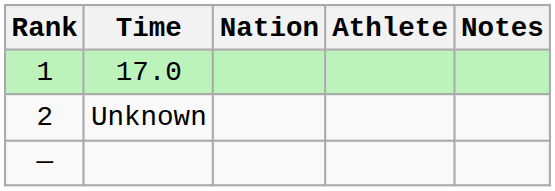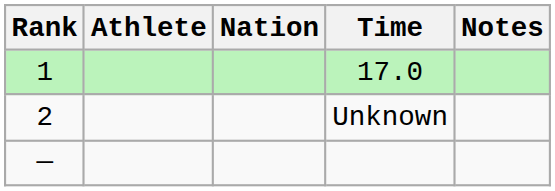columns swapped: Athlete <-> Time
